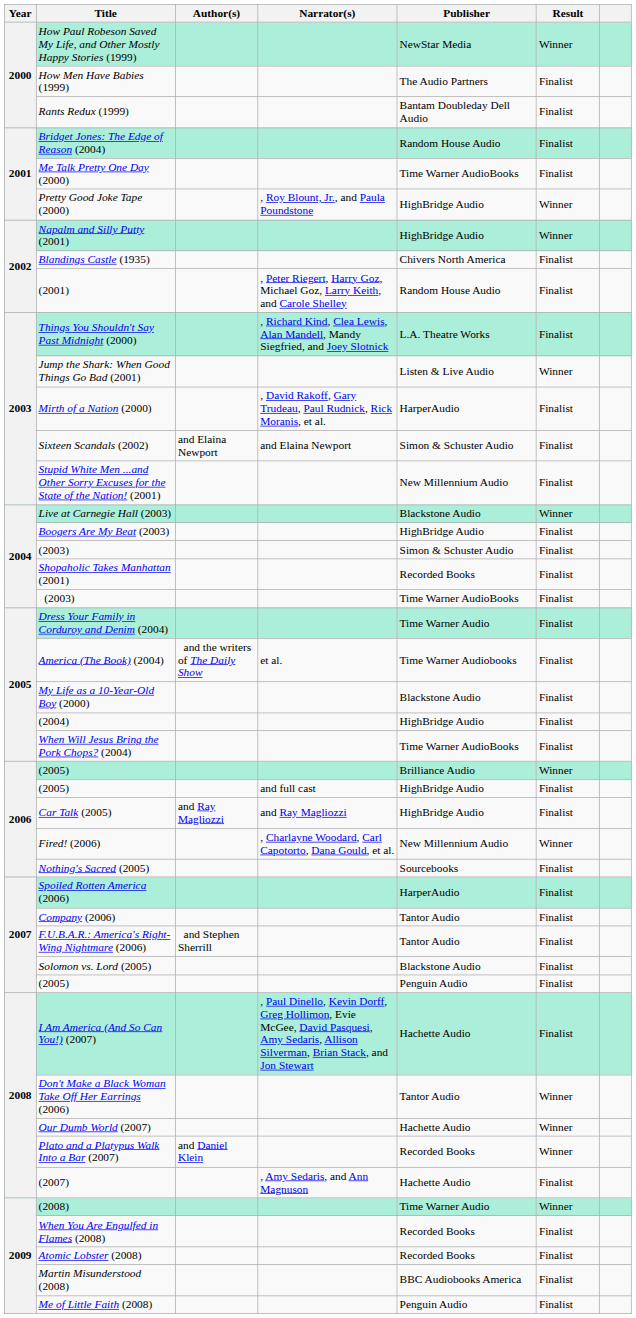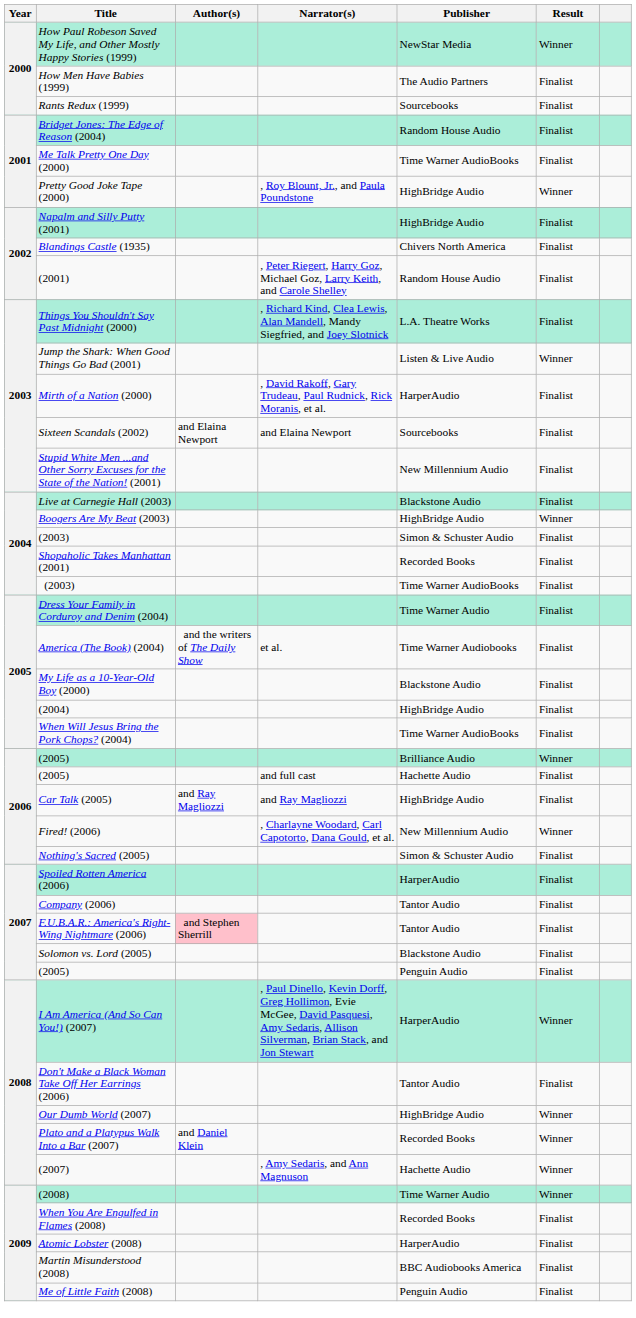Rants Redux (1999) | Publisher: Bantam Doubleday Dell Audio -> Sourcebooks
Napalm and Silly Putty (2001) | Result: Winner -> Finalist
Sixteen Scandals (2002) | Publisher: Simon & Schuster Audio -> Sourcebooks
Live at Carnegie Hall (2003) | Result: Winner -> Finalist
Boogers Are My Beat (2003) | Result: Finalist -> Winner
(2005) / and full cast | Publisher: HighBridge Audio -> Hachette Audio
Nothing's Sacred (2005) | Publisher: Sourcebooks -> Simon & Schuster Audio
F.U.B.A.R.: America's Right-Wing Nightmare (2006) | Author(s): no background -> pink background
I Am America (And So Can You!) (2007) | Publisher: Hachette Audio -> HarperAudio
I Am America (And So Can You!) (2007) | Result: Finalist -> Winner
Don't Make a Black Woman Take Off Her Earrings (2006) | Result: Winner -> Finalist
Our Dumb World (2007) | Publisher: Hachette Audio -> HighBridge Audio
(2007) | Result: Finalist -> Winner
Atomic Lobster (2008) | Publisher: Recorded Books -> HarperAudio
